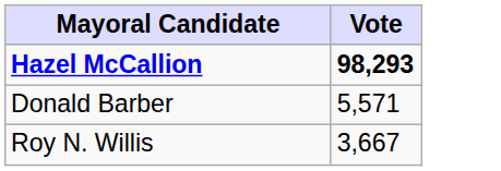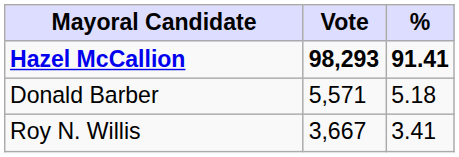+ column: % | 91.41 | 5.18 | 3.41
